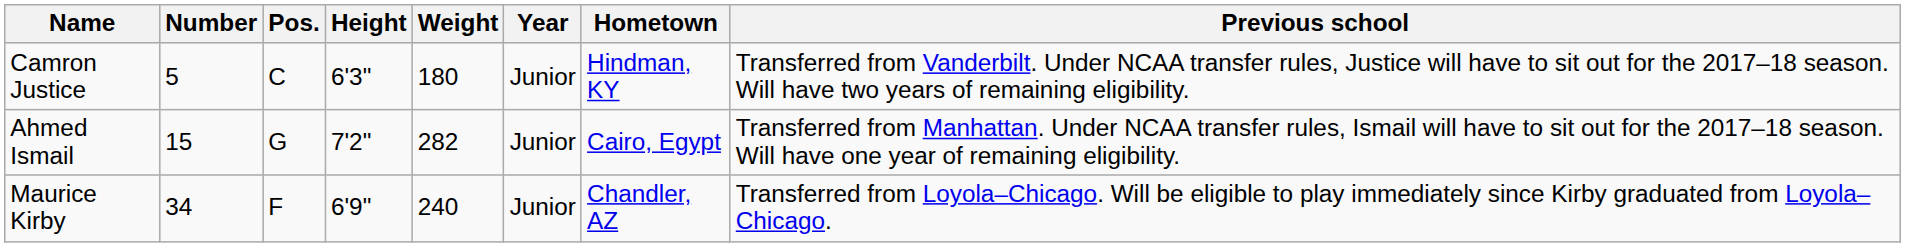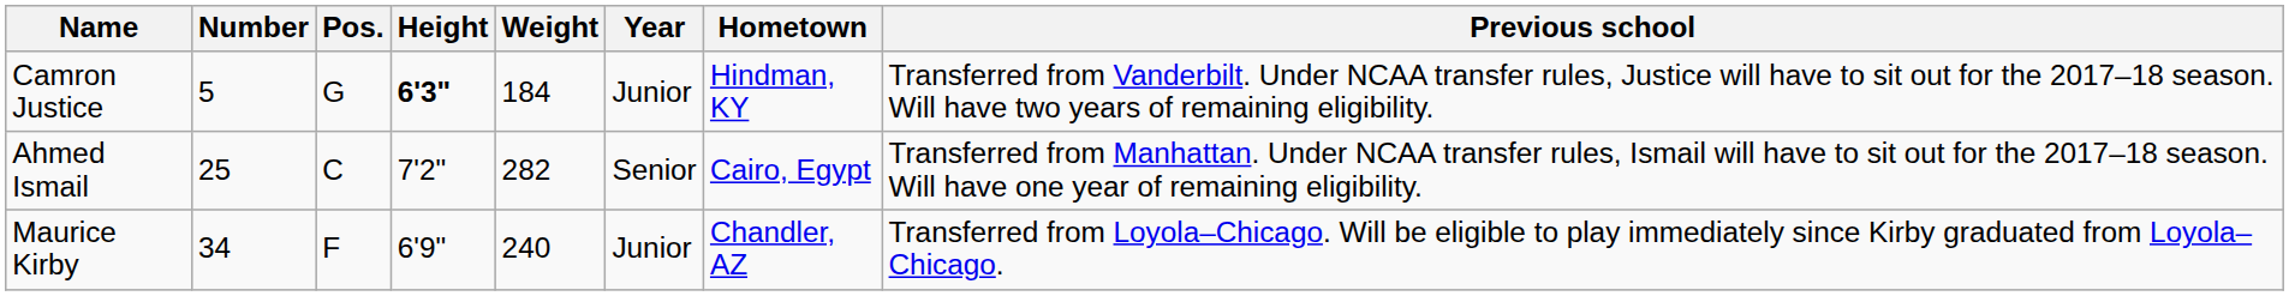Camron Justice | Pos.: C -> G
Camron Justice | Height: normal -> bold
Camron Justice | Weight: 180 -> 184
Ahmed Ismail | Number: 15 -> 25
Ahmed Ismail | Pos.: G -> C
Ahmed Ismail | Year: Junior -> Senior
